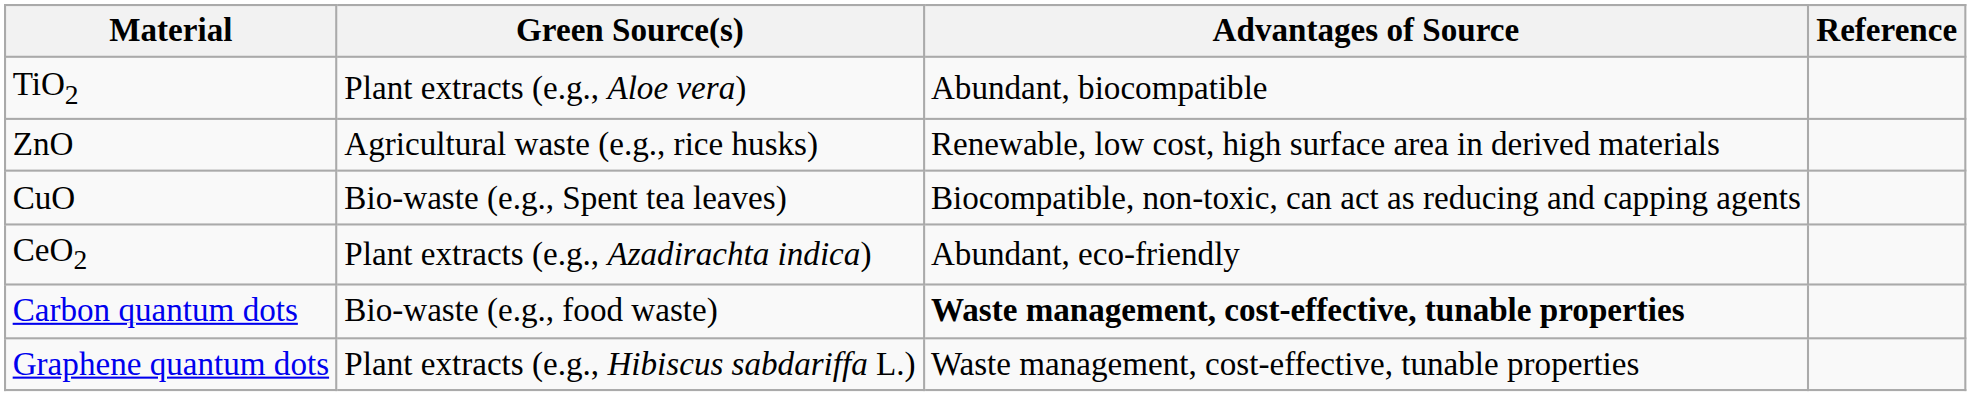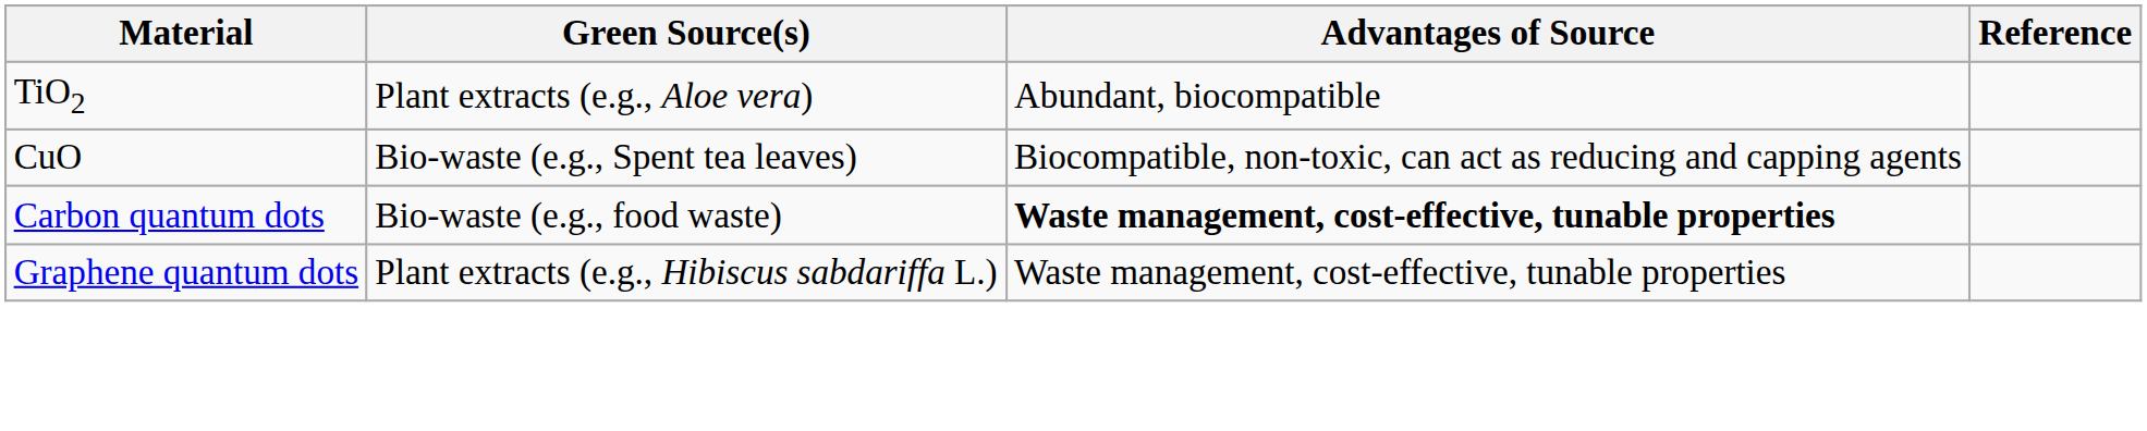- row: ZnO | Agricultural waste (e.g., rice husks) | Renewable, low cost, high surface area in derived materials
- row: CeO2 | Plant extracts (e.g., Azadirachta indica) | Abundant, eco-friendly
